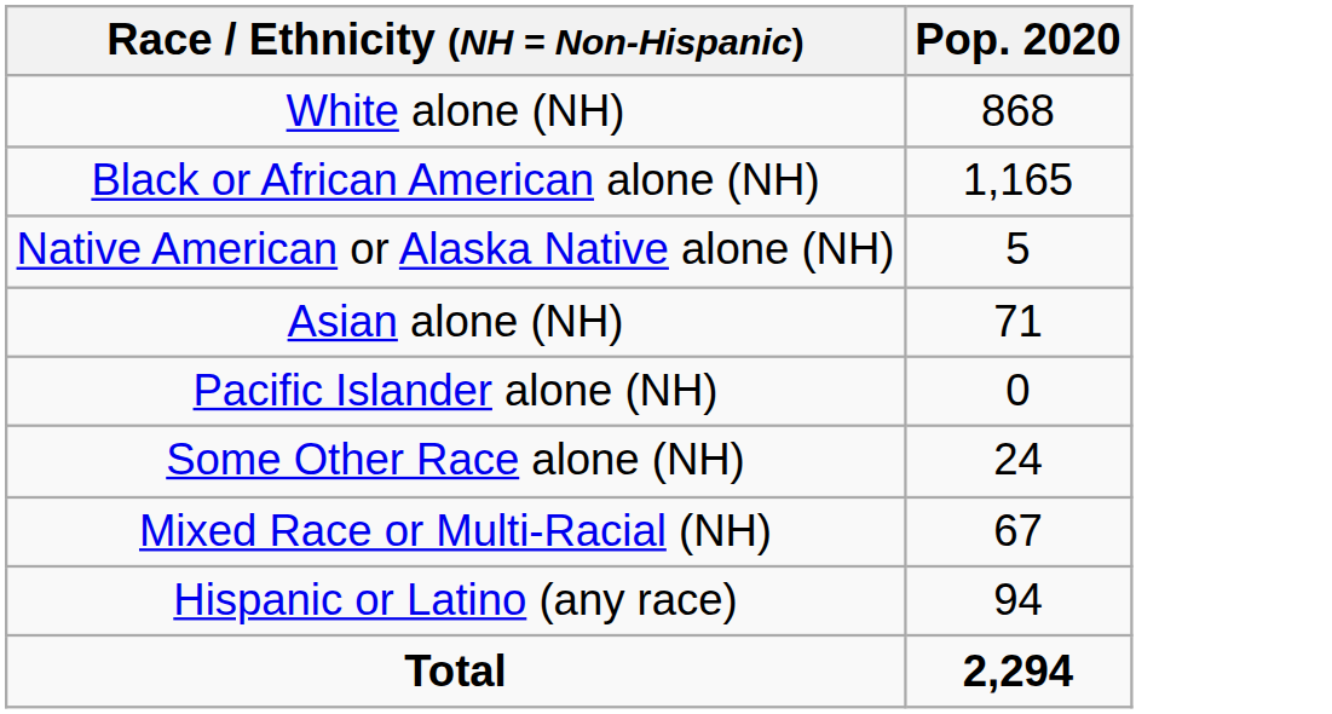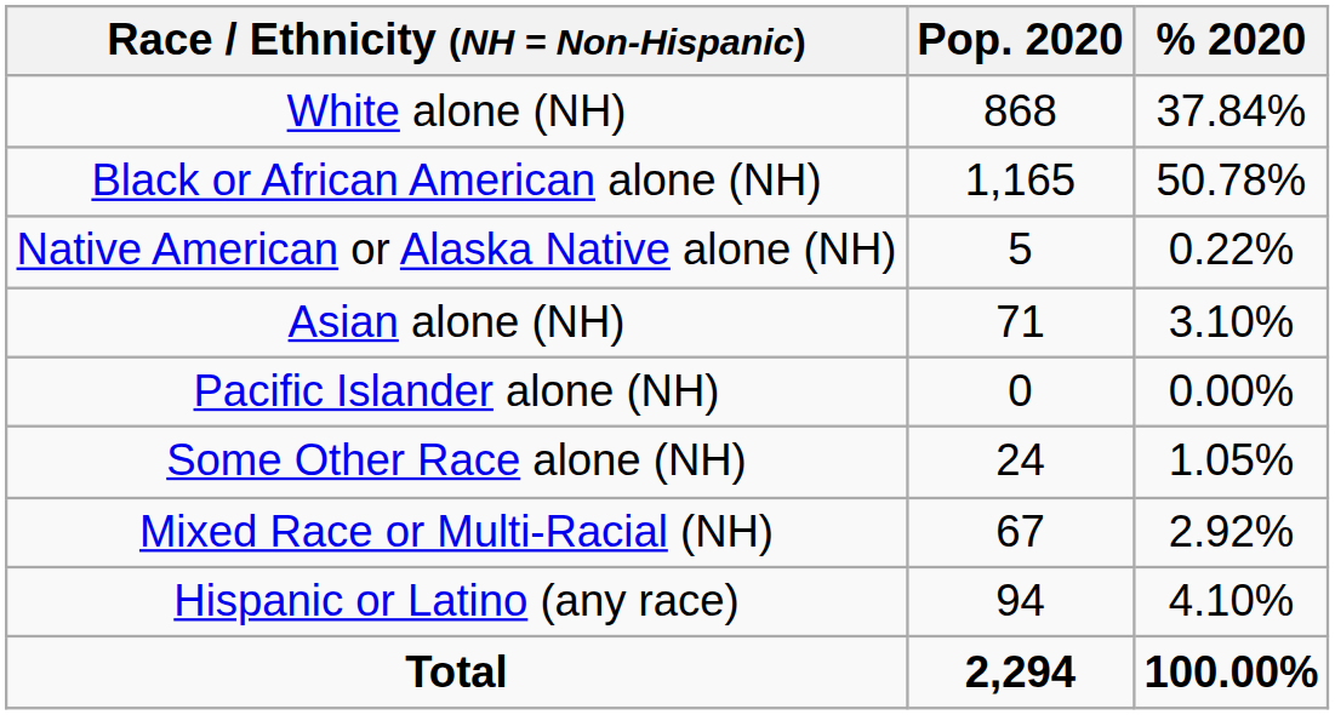+ column: % 2020 | 37.84% | 50.78% | 0.22% | 3.10% | 0.00% | 1.05% | 2.92% | 4.10% | 100.00%
